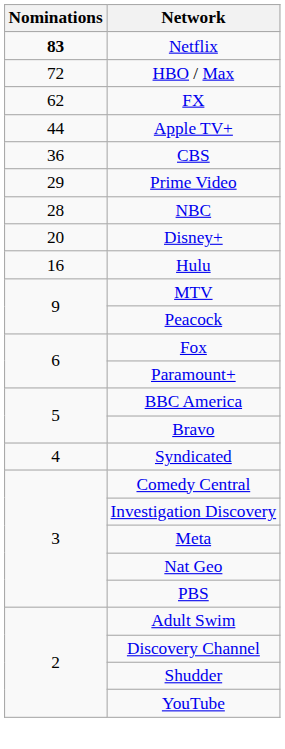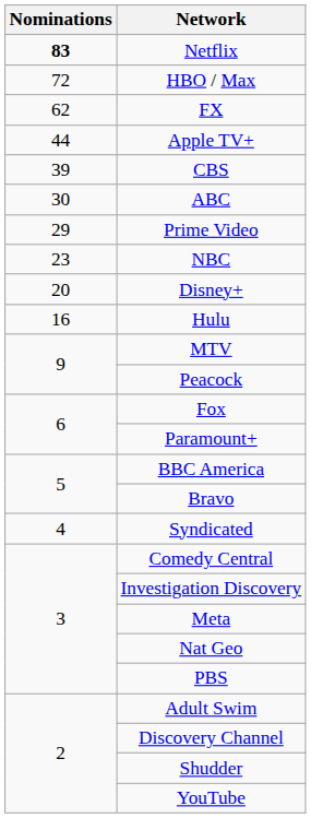CBS | Nominations: 36 -> 39
+ row: 30 | ABC
NBC | Nominations: 28 -> 23
